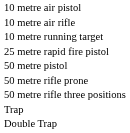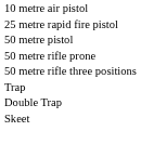- row: 10 metre air rifle
- row: 10 metre running target
+ row: Skeet
